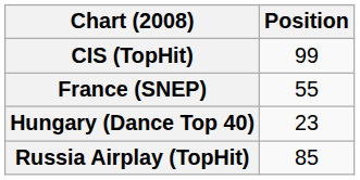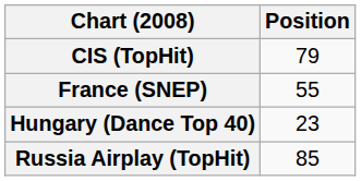CIS (TopHit) | Position: 99 -> 79
